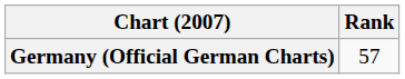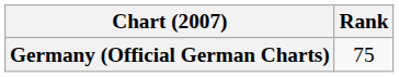Germany (Official German Charts) | Rank: 57 -> 75
